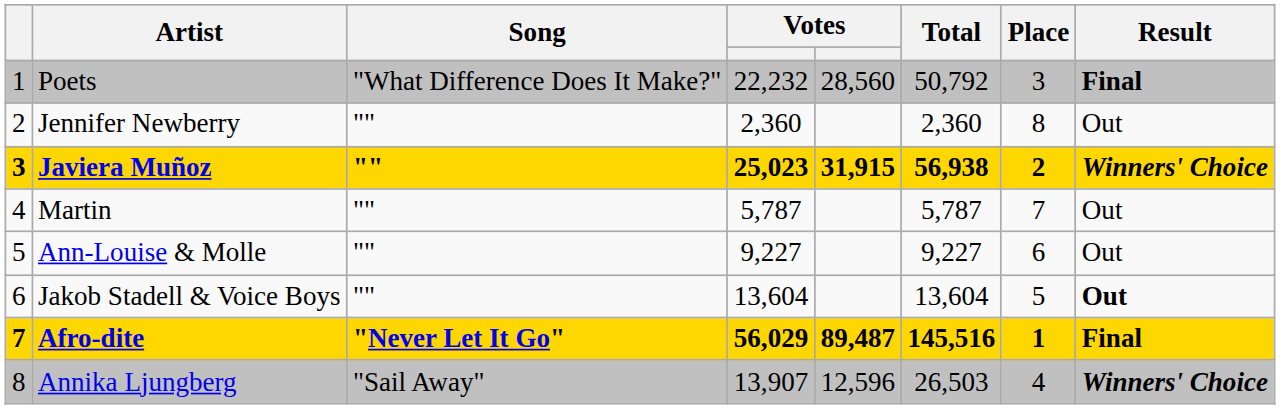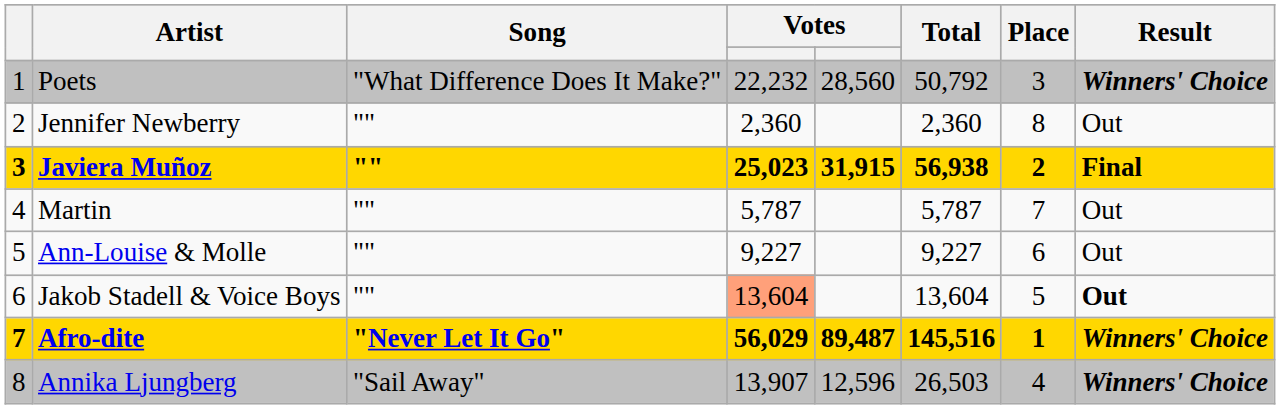Poets | Result: Final -> Winners' Choice
Javiera Muñoz | Result: Winners' Choice -> Final
Jakob Stadell & Voice Boys | column 4: no background -> lightsalmon background
Afro-dite | Result: Final -> Winners' Choice
